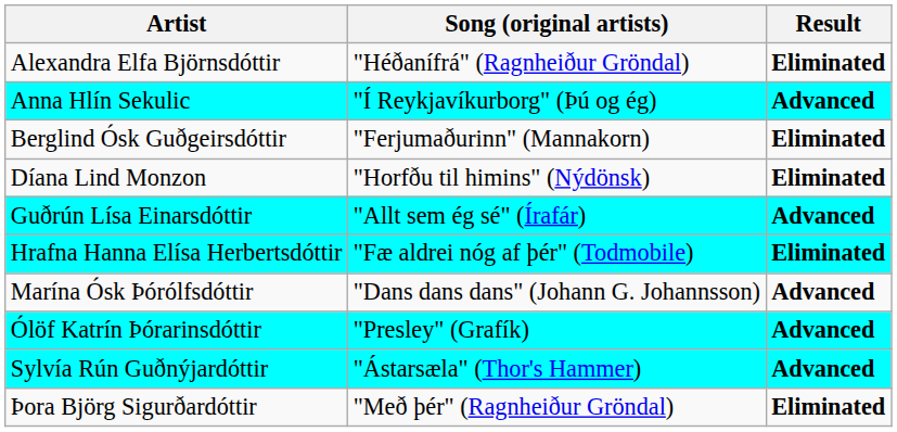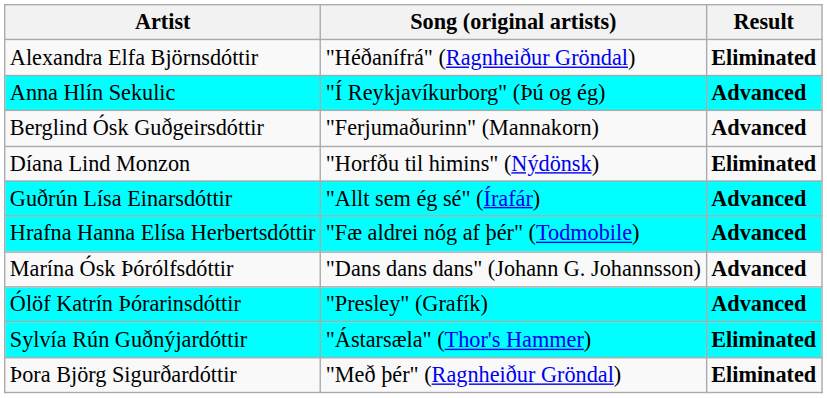Berglind Ósk Guðgeirsdóttir | Result: Eliminated -> Advanced
Hrafna Hanna Elísa Herbertsdóttir | Result: Eliminated -> Advanced
Sylvía Rún Guðnýjardóttir | Result: Advanced -> Eliminated
